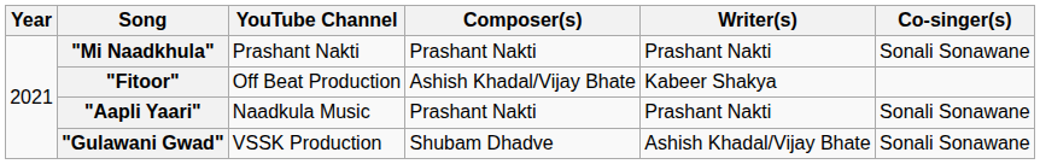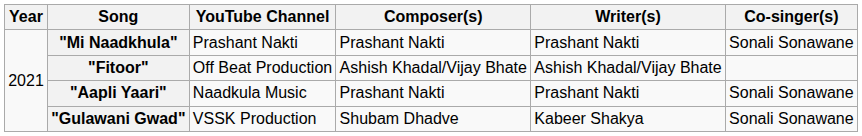"Fitoor" | Writer(s): Kabeer Shakya -> Ashish Khadal/Vijay Bhate
"Gulawani Gwad" | Writer(s): Ashish Khadal/Vijay Bhate -> Kabeer Shakya
